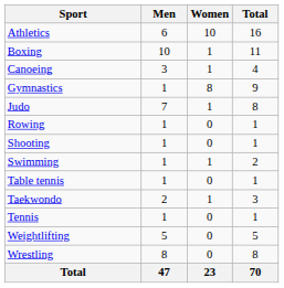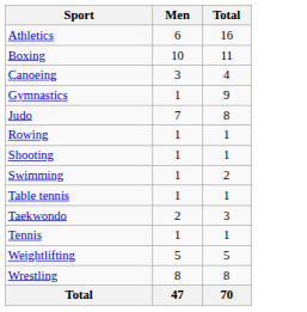- column: Women | 10 | 1 | 1 | 8 | 1 | 0 | 0 | 1 | 0 | 1 | 0 | 0 | 0 | 23
